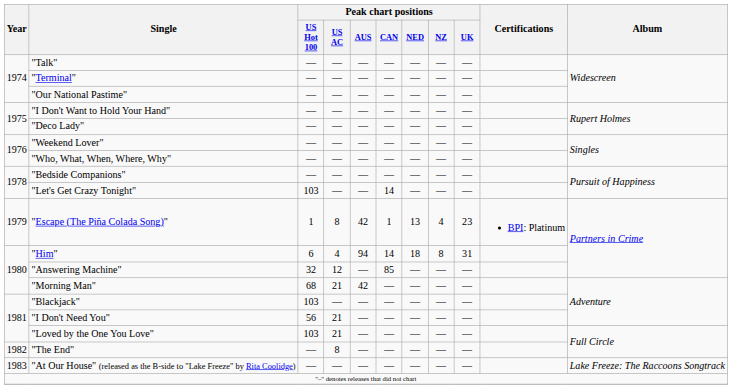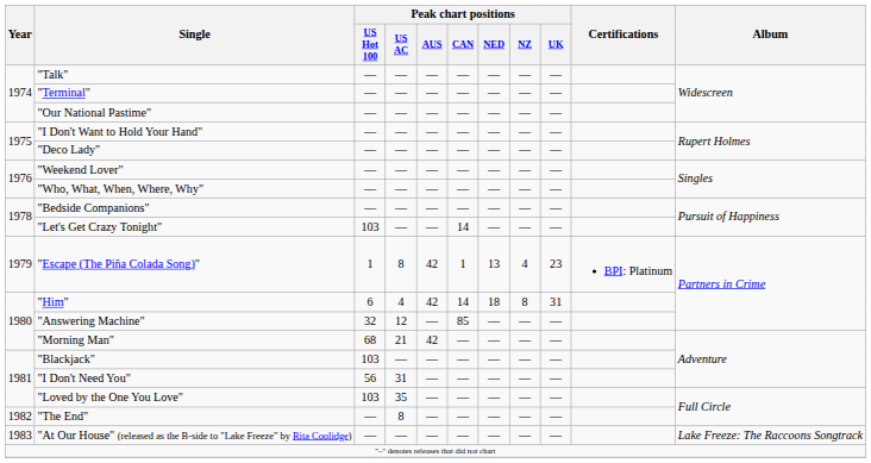"Him" | Peak chart positions / AUS: 94 -> 42
"I Don't Need You" | Peak chart positions / US AC: 21 -> 31
"Loved by the One You Love" | Peak chart positions / US AC: 21 -> 35
